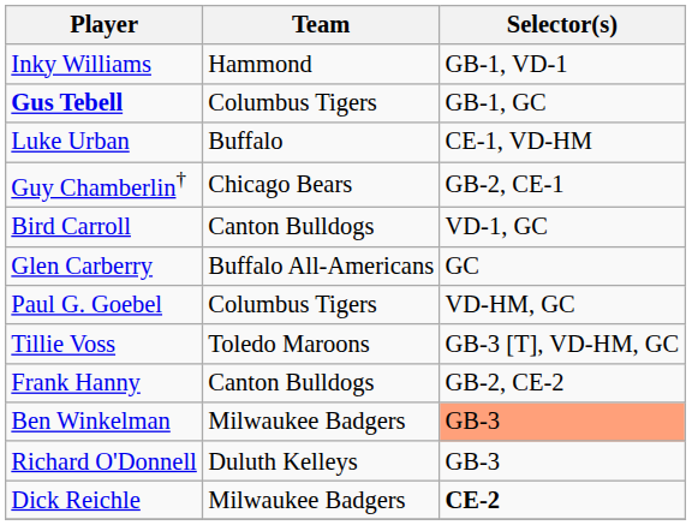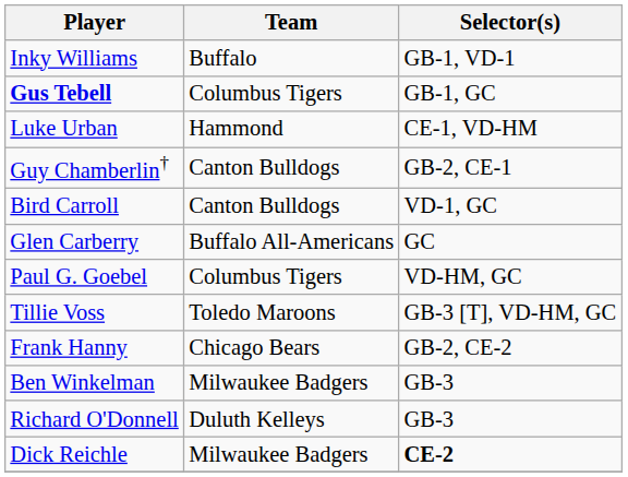Inky Williams | Team: Hammond -> Buffalo
Luke Urban | Team: Buffalo -> Hammond
Guy Chamberlin† | Team: Chicago Bears -> Canton Bulldogs
Frank Hanny | Team: Canton Bulldogs -> Chicago Bears
Ben Winkelman | Selector(s): lightsalmon background -> no background
